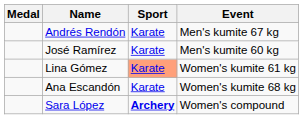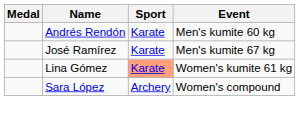Andrés Rendón | Event: Men's kumite 67 kg -> Men's kumite 60 kg
José Ramírez | Event: Men's kumite 60 kg -> Men's kumite 67 kg
- row: Ana Escandón | Karate | Women's kumite 68 kg
Sara López | Sport: bold -> normal
